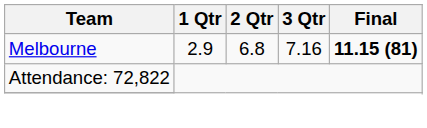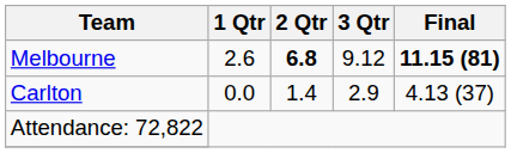Melbourne | 1 Qtr: 2.9 -> 2.6
Melbourne | 2 Qtr: normal -> bold
Melbourne | 3 Qtr: 7.16 -> 9.12
+ row: Carlton | 0.0 | 1.4 | 2.9 | 4.13 (37)
